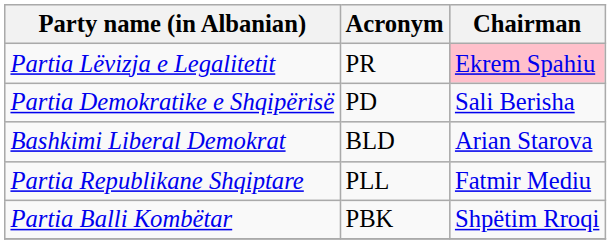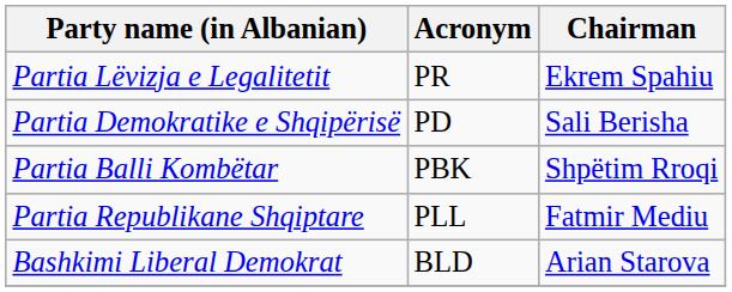Partia Lëvizja e Legalitetit | Chairman: pink background -> no background
rows swapped: Partia Balli Kombëtar <-> Bashkimi Liberal Demokrat
